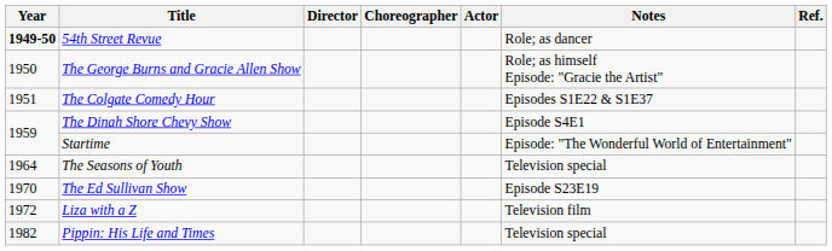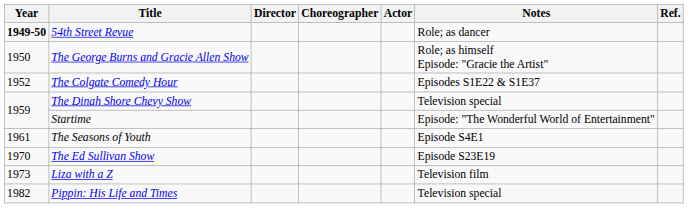The Colgate Comedy Hour | Year: 1951 -> 1952
The Dinah Shore Chevy Show | Notes: Episode S4E1 -> Television special
The Seasons of Youth | Year: 1964 -> 1961
The Seasons of Youth | Notes: Television special -> Episode S4E1
Liza with a Z | Year: 1972 -> 1973
